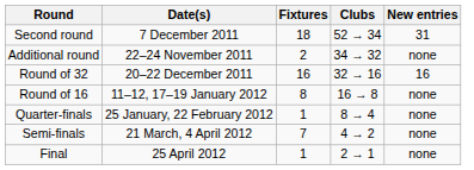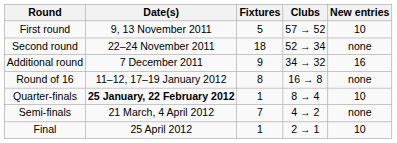+ row: First round | 9, 13 November 2011 | 5 | 57 → 52 | 10
Second round | Date(s): 7 December 2011 -> 22–24 November 2011
Second round | New entries: 31 -> none
Additional round | Date(s): 22–24 November 2011 -> 7 December 2011
Additional round | Fixtures: 2 -> 9
Additional round | New entries: none -> 16
- row: Round of 32 | 20–22 December 2011 | 16 | 32 → 16 | 16
Quarter-finals | Date(s): normal -> bold
Quarter-finals | New entries: none -> 10
Final | New entries: none -> 10
